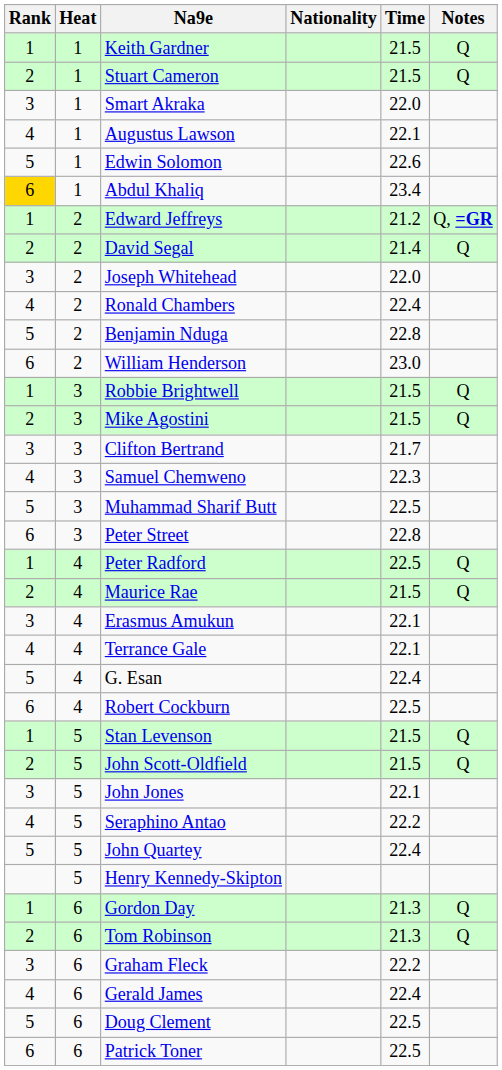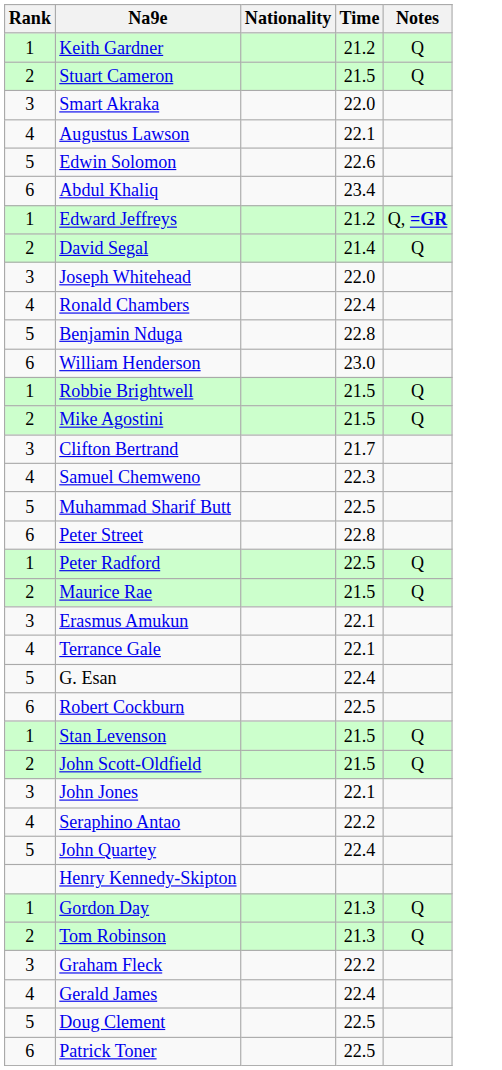- column: Heat | 1 | 1 | 1 | 1 | 1 | 1 | 2 | 2 | 2 | 2 | 2 | 2 | 3 | 3 | 3 | 3 | 3 | 3 | 4 | 4 | 4 | 4 | 4 | 4 | 5 | 5 | 5 | 5 | 5 | 5 | 6 | 6 | 6 | 6 | 6 | 6
Keith Gardner | Time: 21.5 -> 21.2
Abdul Khaliq | Rank: gold background -> no background
